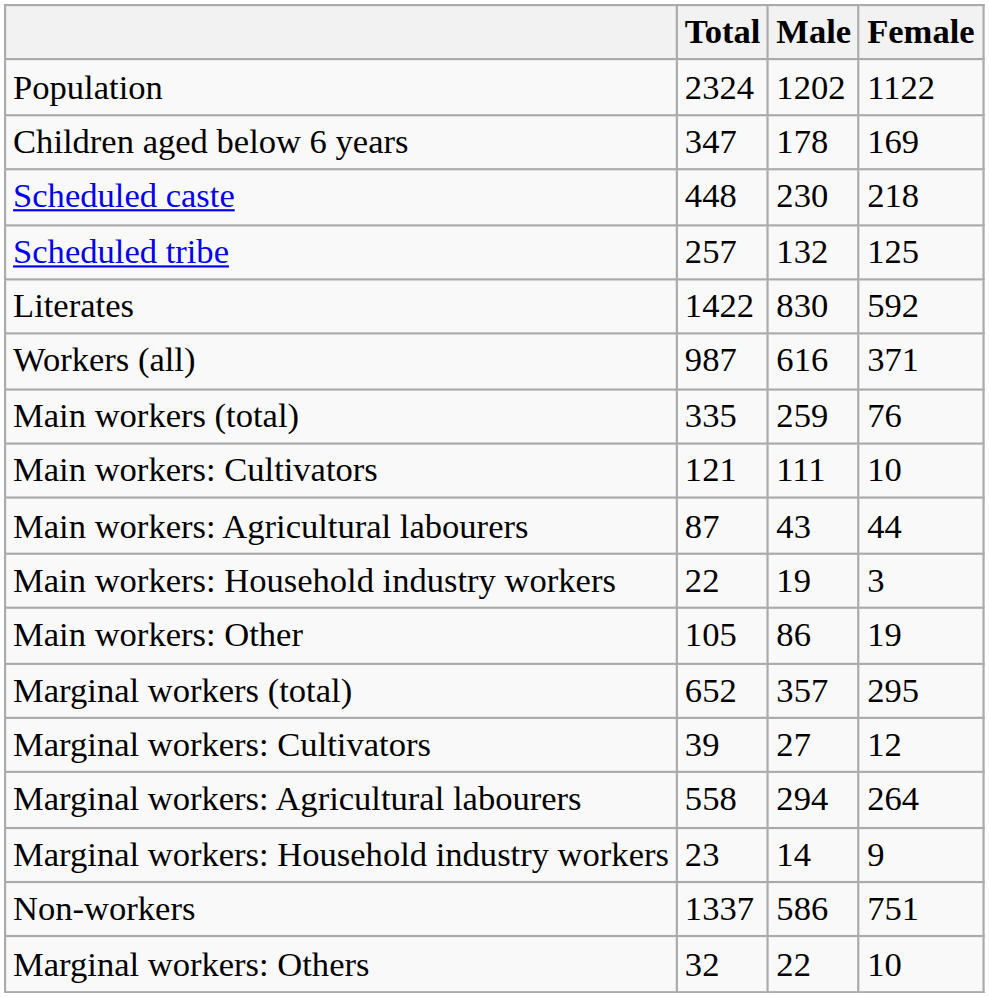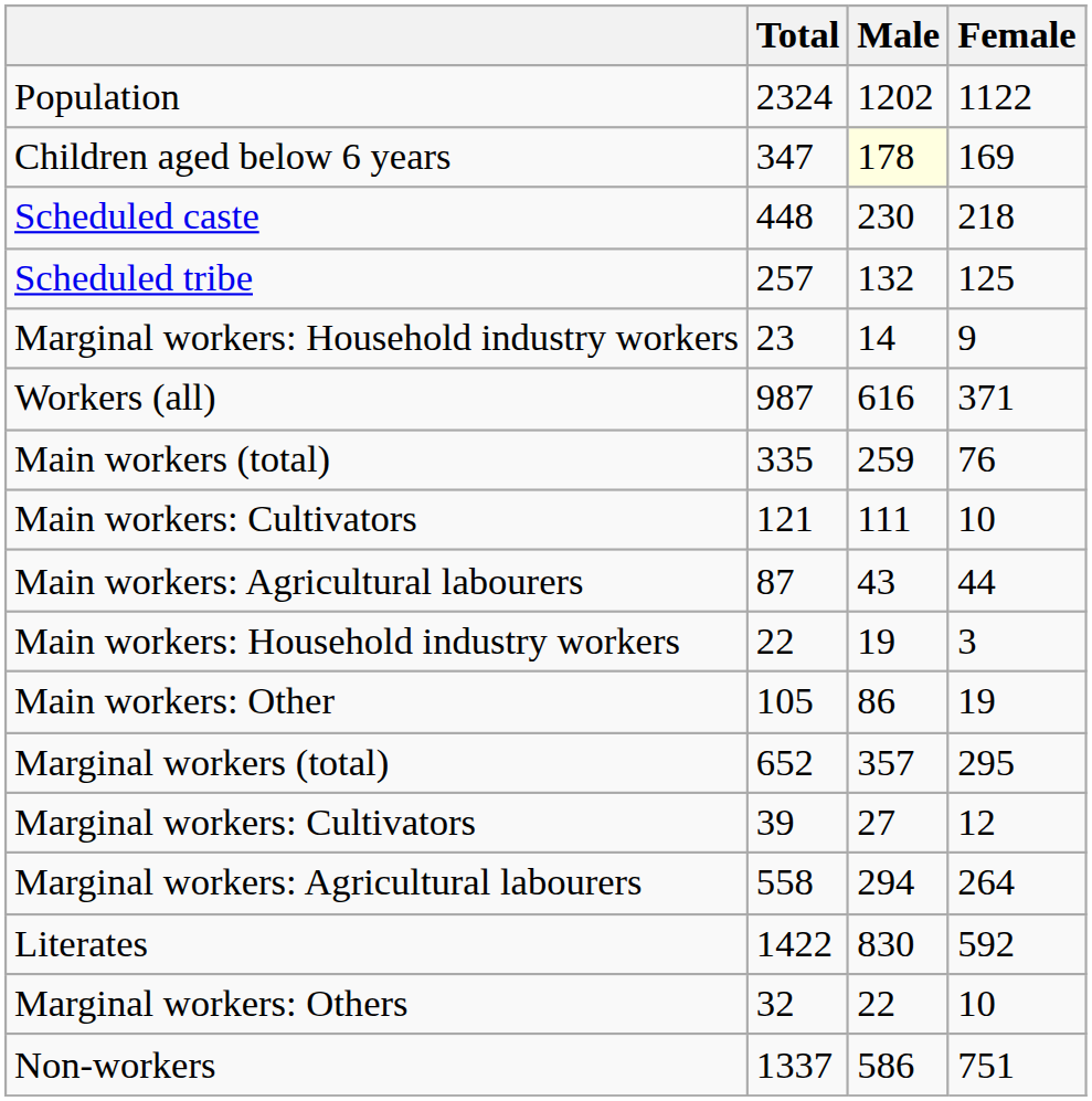Children aged below 6 years | Male: no background -> lightyellow background
rows swapped: Literates <-> Marginal workers: Household industry workers
rows swapped: Marginal workers: Others <-> Non-workers
